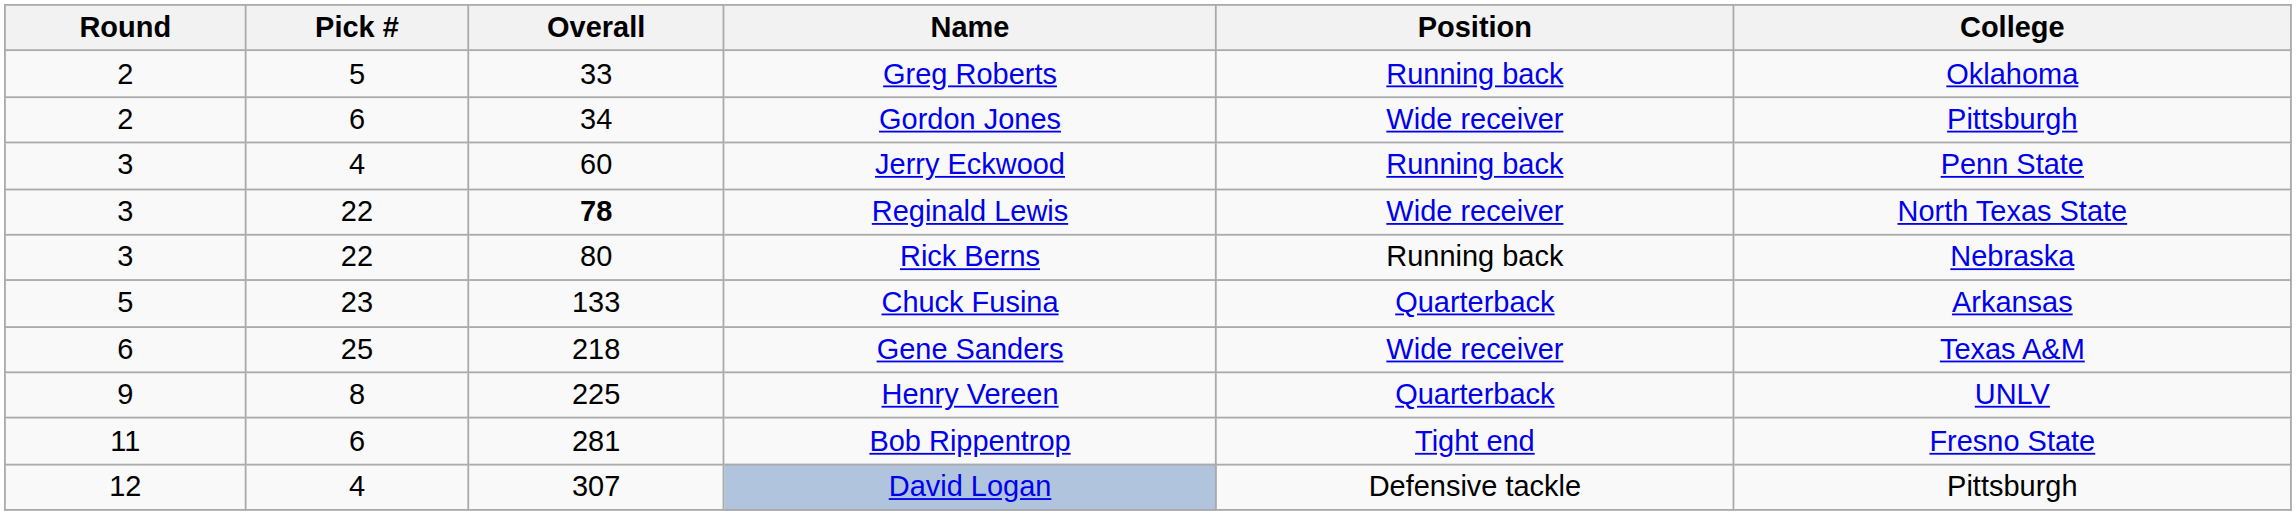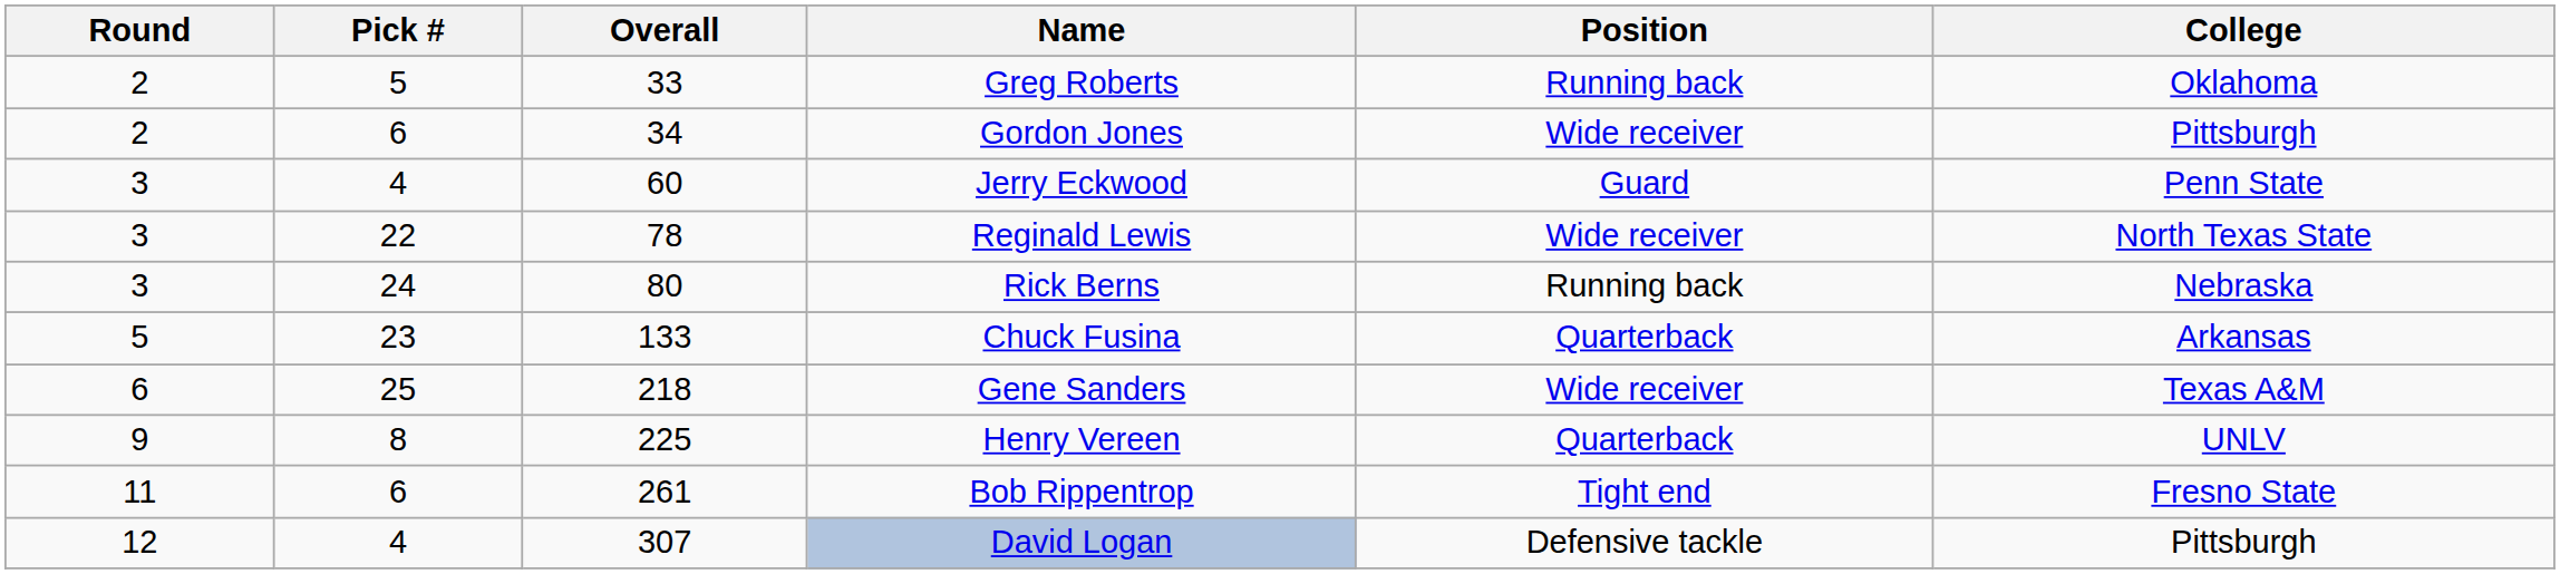Jerry Eckwood | Position: Running back -> Guard
Reginald Lewis | Overall: bold -> normal
Rick Berns | Pick #: 22 -> 24
Bob Rippentrop | Overall: 281 -> 261
